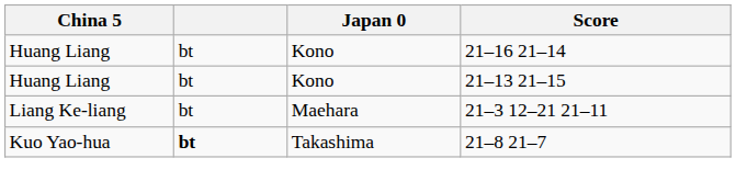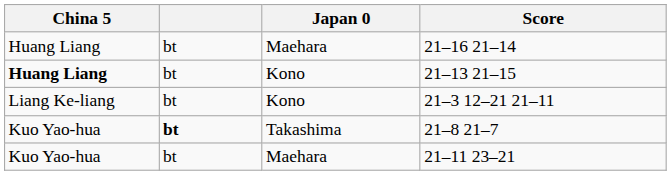21–16 21–14 | Japan 0: Kono -> Maehara
21–13 21–15 | China 5: normal -> bold
21–3 12–21 21–11 | Japan 0: Maehara -> Kono
+ row: Kuo Yao-hua | bt | Maehara | 21–11 23–21
